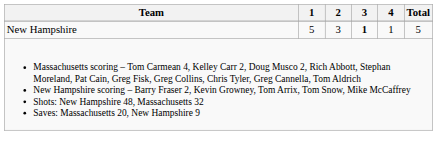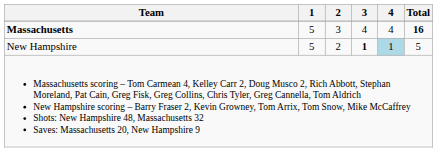+ row: Massachusetts | 5 | 3 | 4 | 4 | 16
New Hampshire | 2: 3 -> 2
New Hampshire | 4: no background -> lightblue background
